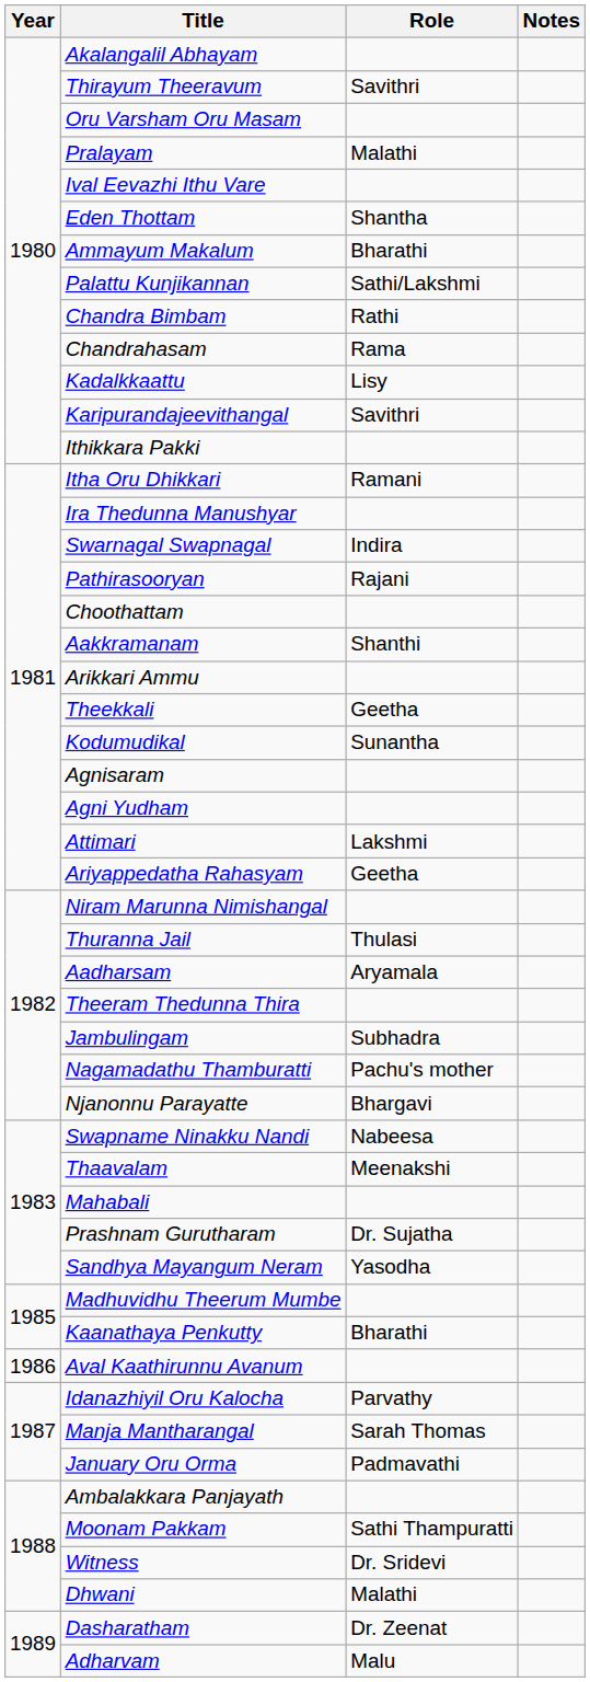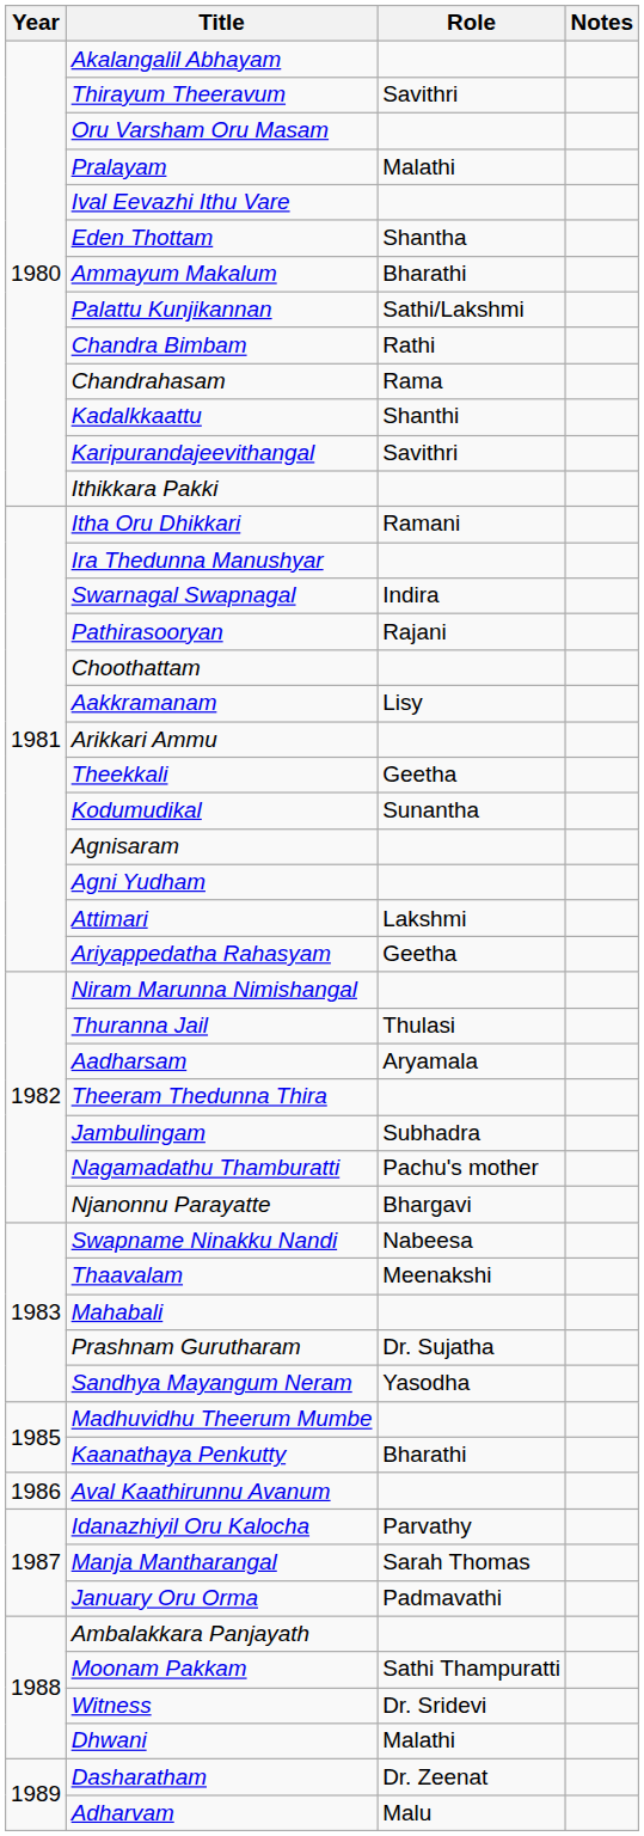Kadalkkaattu | Role: Lisy -> Shanthi
Aakkramanam | Role: Shanthi -> Lisy
